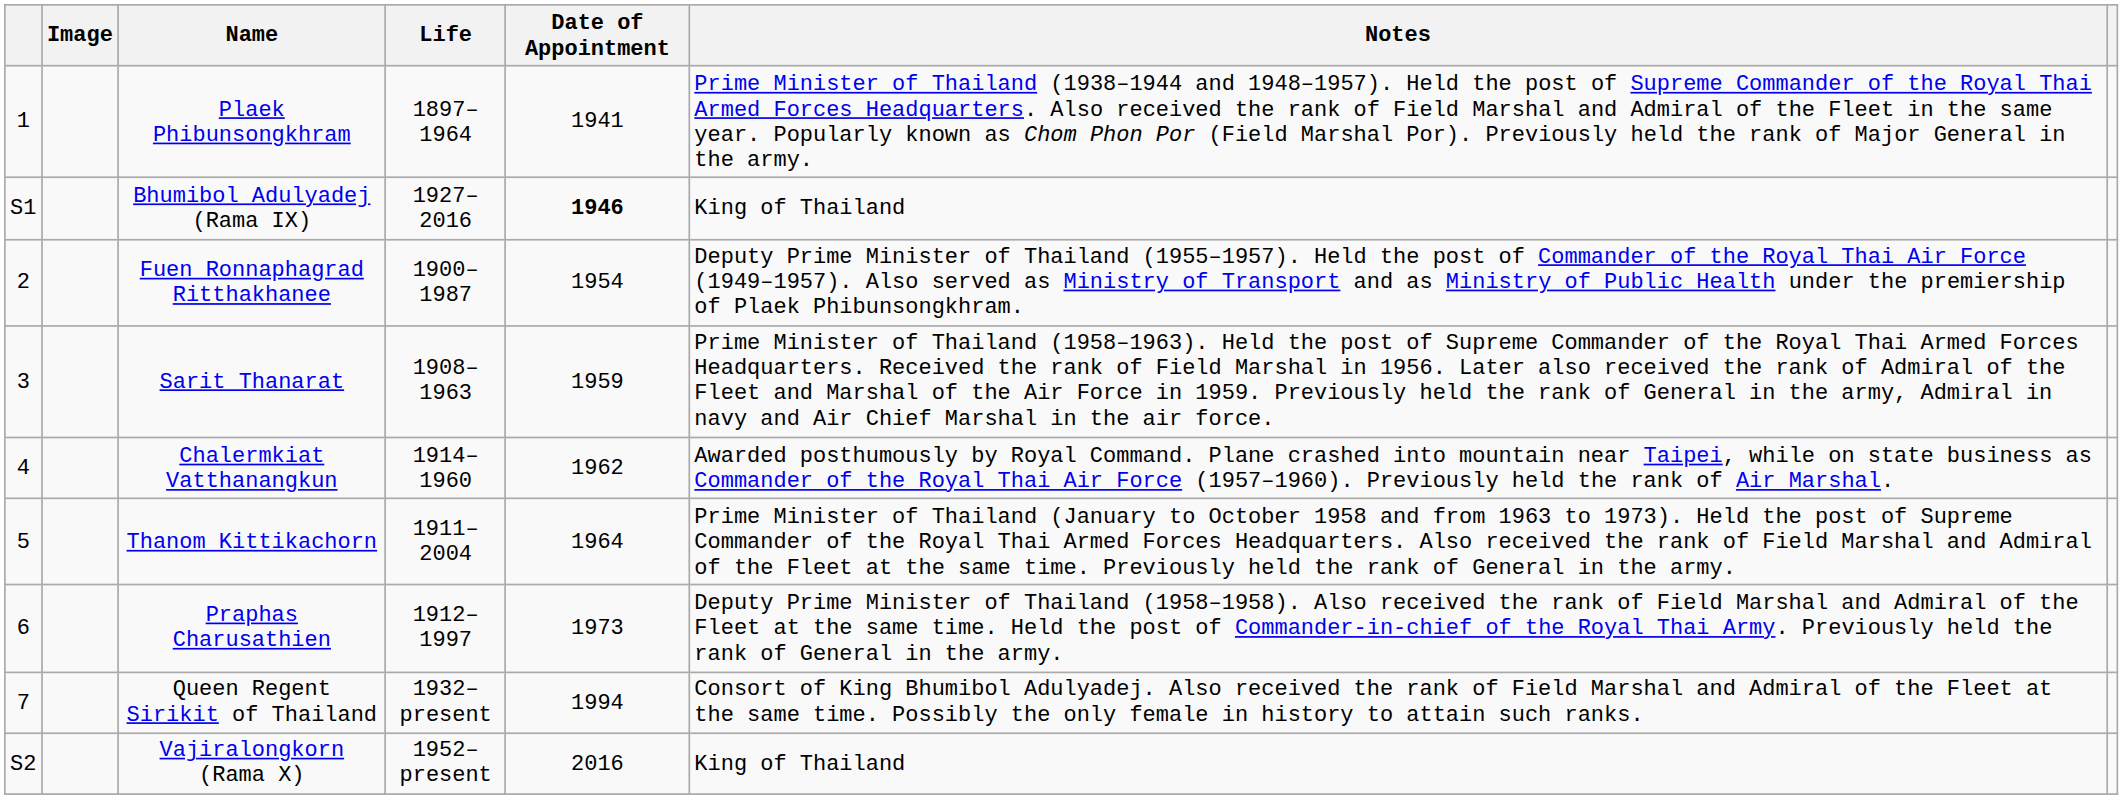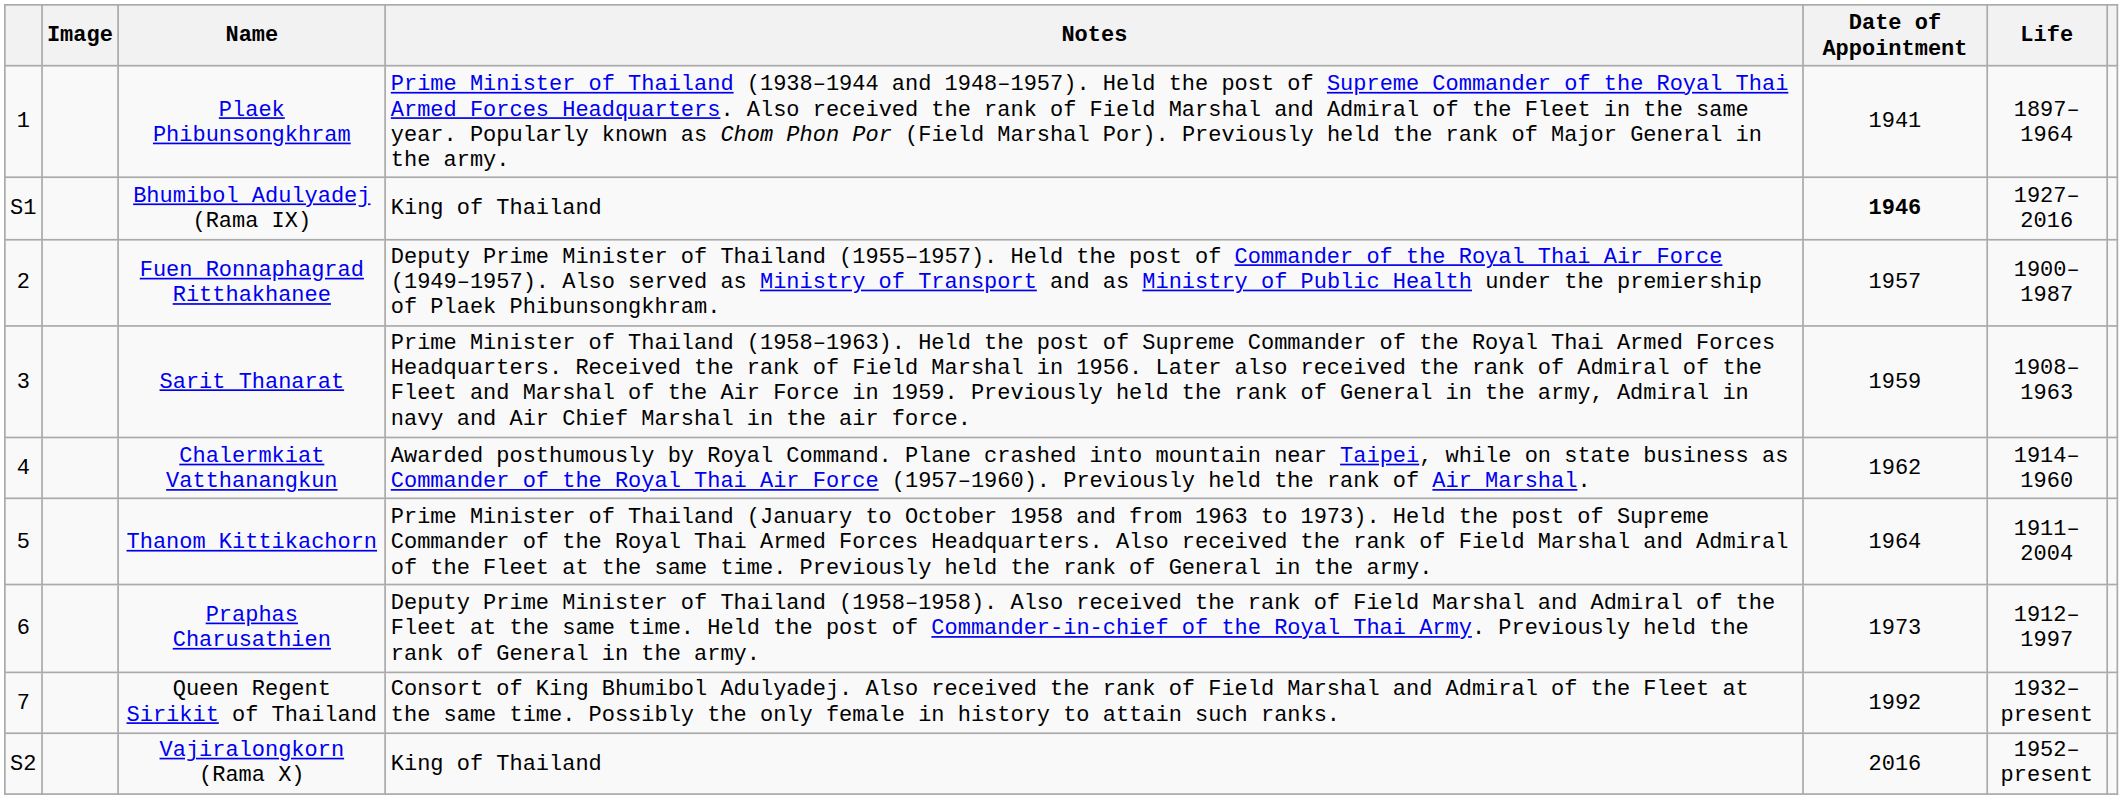columns swapped: Life <-> Notes
Fuen Ronnaphagrad Ritthakhanee | Date of Appointment: 1954 -> 1957
Queen Regent Sirikit of Thailand | Date of Appointment: 1994 -> 1992
